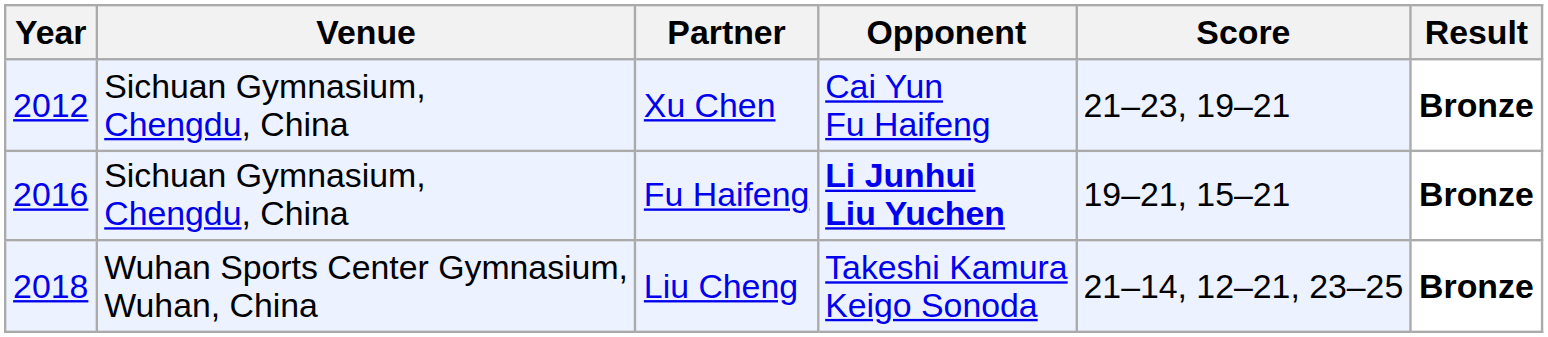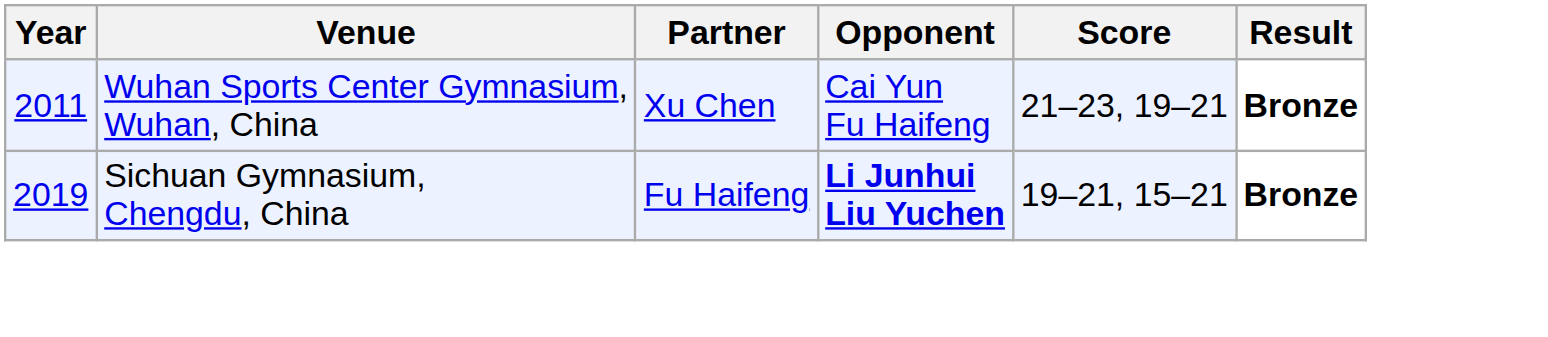Xu Chen | Year: 2012 -> 2011
Xu Chen | Venue: Sichuan Gymnasium, Chengdu, China -> Wuhan Sports Center Gymnasium, Wuhan, China
Fu Haifeng | Year: 2016 -> 2019
- row: 2018 | Wuhan Sports Center Gymnasium, Wuhan, China | Liu Cheng | Takeshi Kamura Keigo Sonoda | 21–14, 12–21, 23–25 | Bronze
